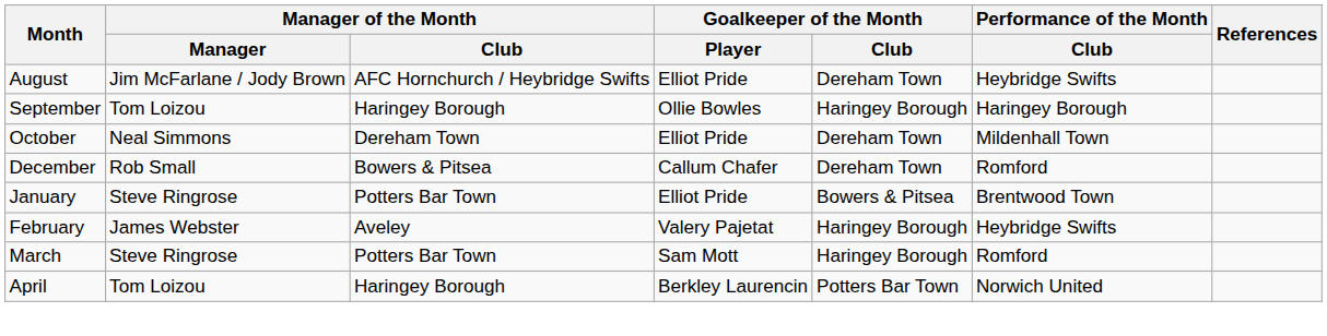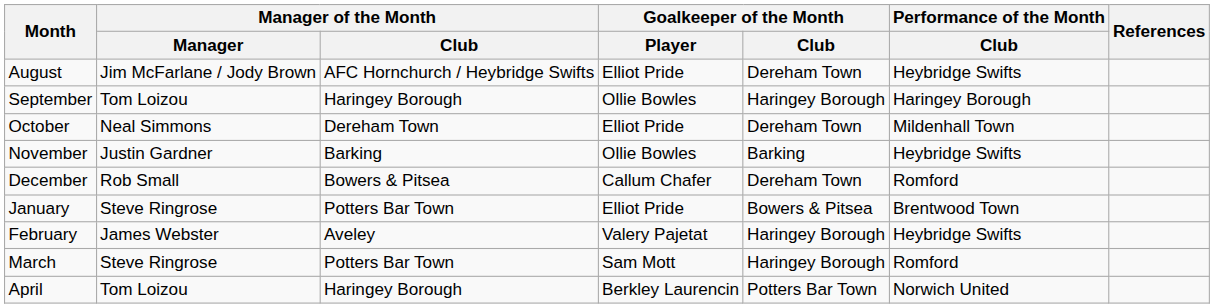+ row: November | Justin Gardner | Barking | Ollie Bowles | Barking | Heybridge Swifts
